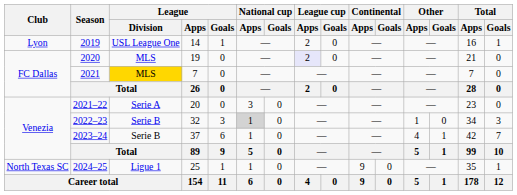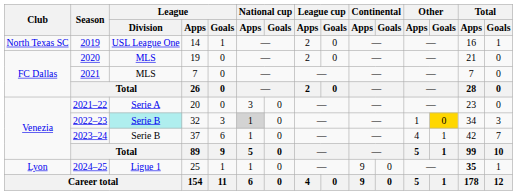2019 | Club: Lyon -> North Texas SC
2020 | League cup / Apps: lavender background -> no background
2021 | League / Division: gold background -> no background
2022–23 | League / Division: no background -> paleturquoise background
2022–23 | Other / Goals: no background -> gold background
2024–25 | Club: North Texas SC -> Lyon
2024–25 | Total / Apps: normal -> bold
